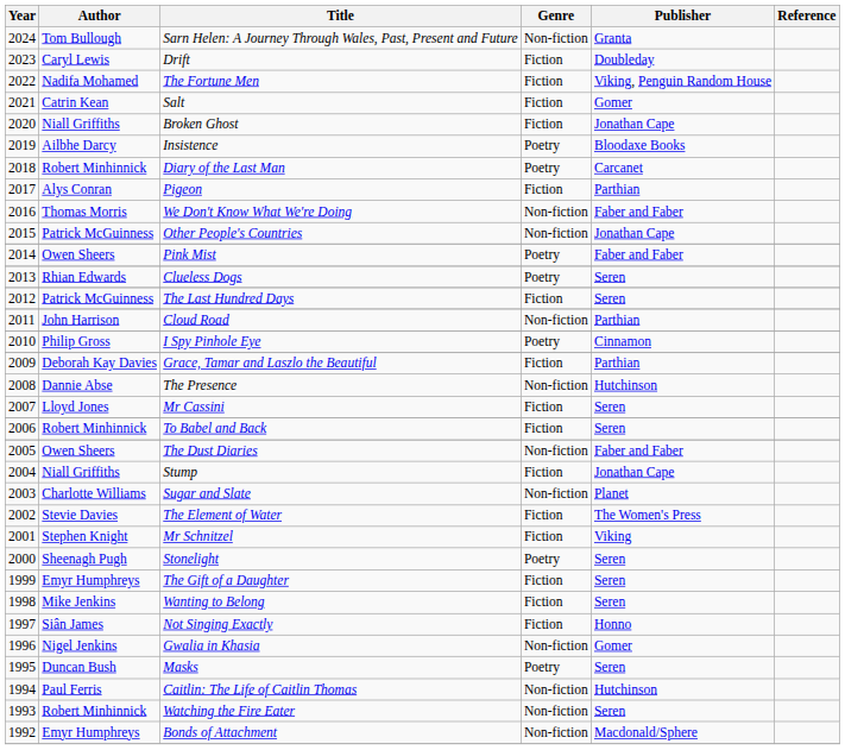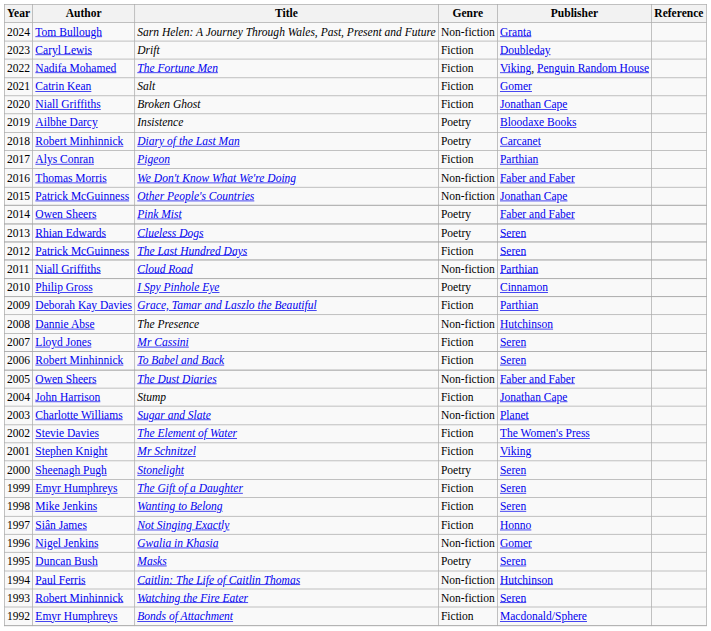Cloud Road | Author: John Harrison -> Niall Griffiths
Stump | Author: Niall Griffiths -> John Harrison
Bonds of Attachment | Genre: Non-fiction -> Fiction
